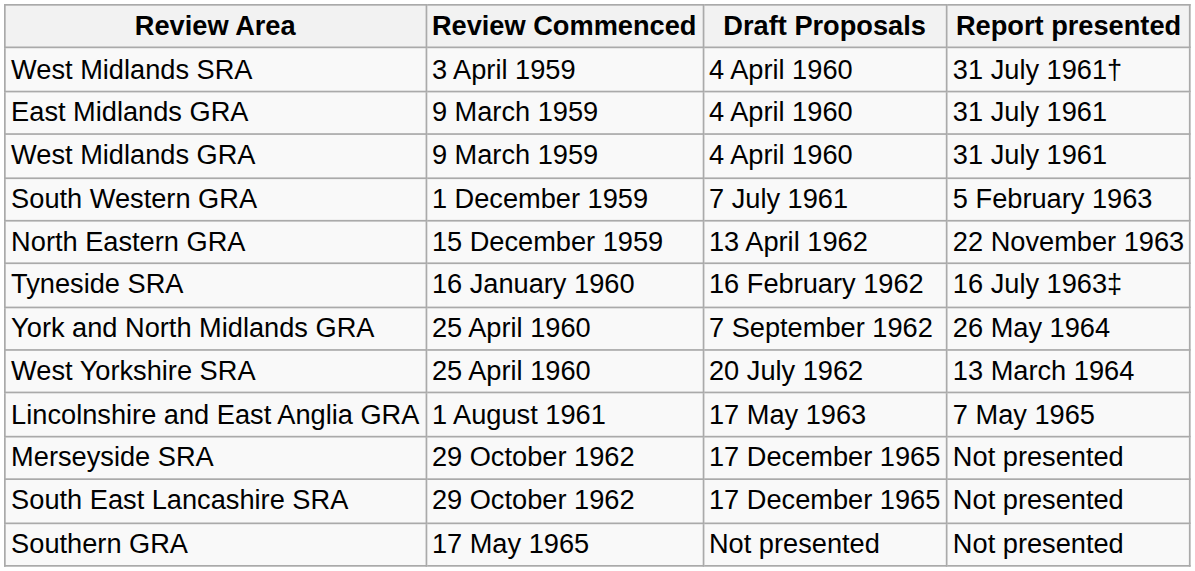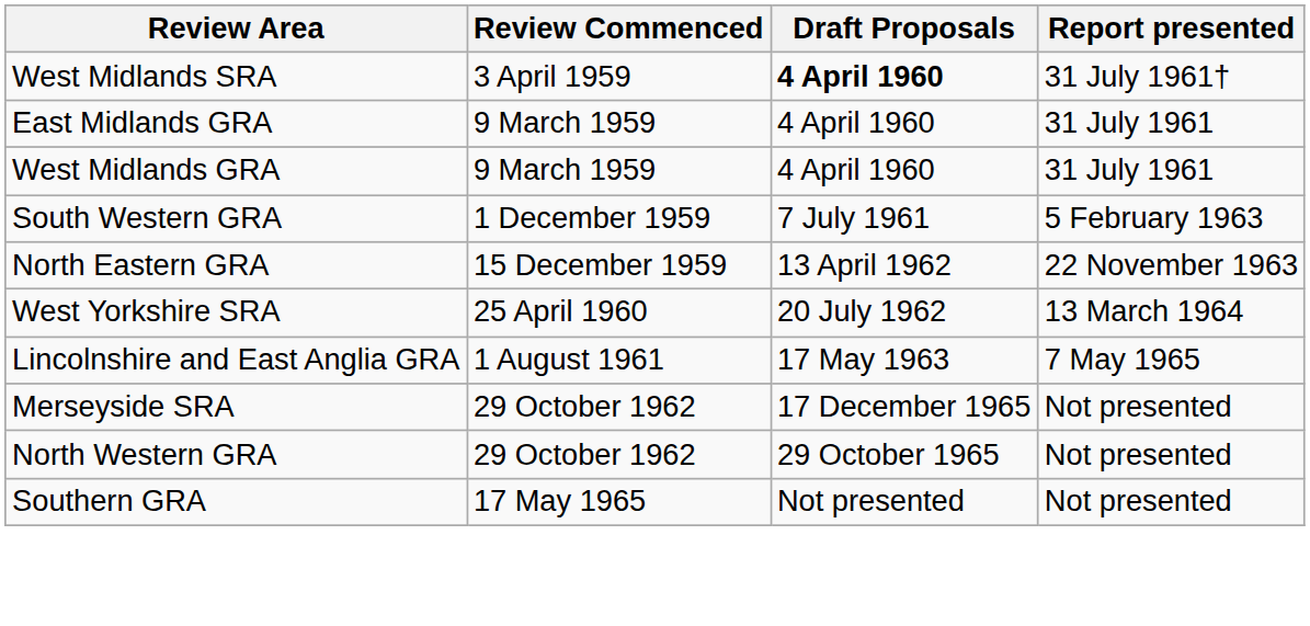West Midlands SRA | Draft Proposals: normal -> bold
- row: Tyneside SRA | 16 January 1960 | 16 February 1962 | 16 July 1963‡
- row: York and North Midlands GRA | 25 April 1960 | 7 September 1962 | 26 May 1964
- row: South East Lancashire SRA | 29 October 1962 | 17 December 1965 | Not presented
+ row: North Western GRA | 29 October 1962 | 29 October 1965 | Not presented
